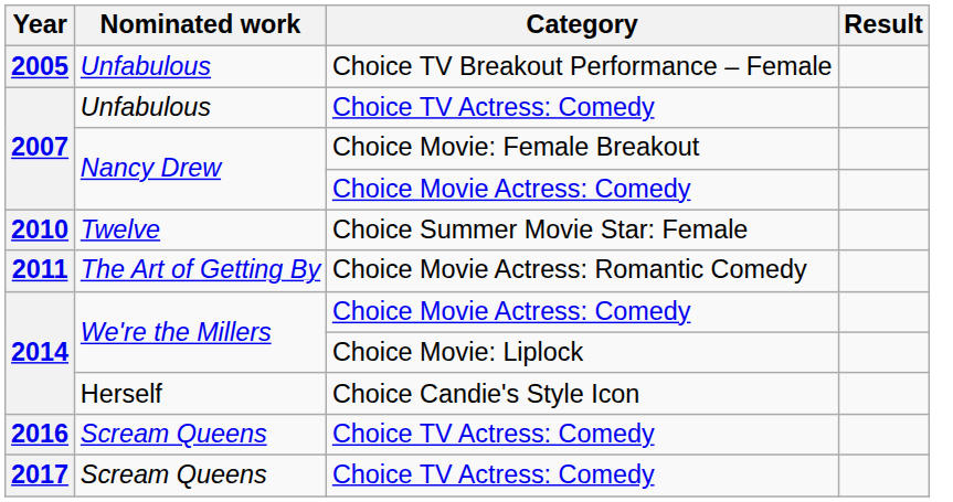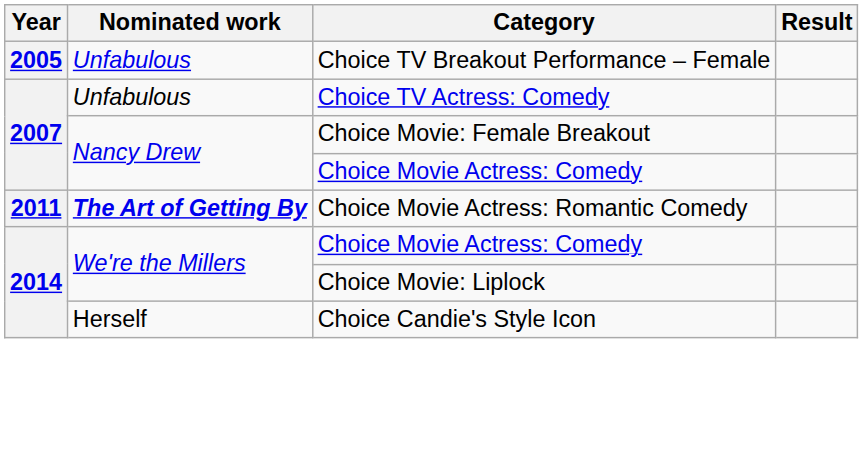- row: 2010 | Twelve | Choice Summer Movie Star: Female
Choice Movie Actress: Romantic Comedy | Nominated work: normal -> bold
- row: 2016 | Scream Queens | Choice TV Actress: Comedy
- row: 2017 | Scream Queens | Choice TV Actress: Comedy
